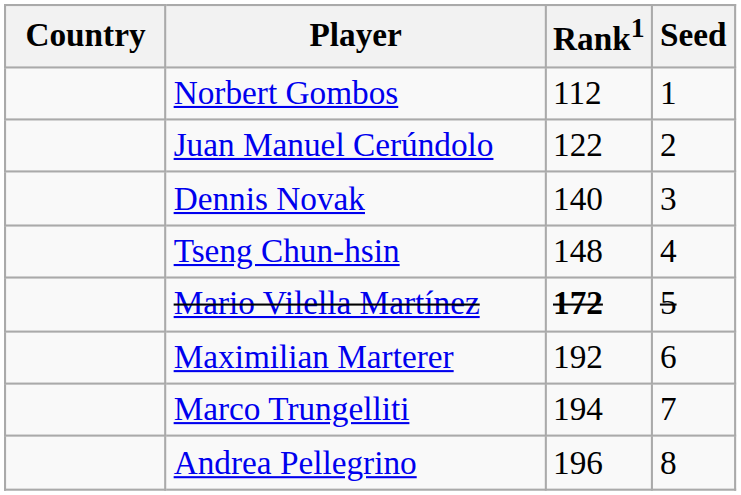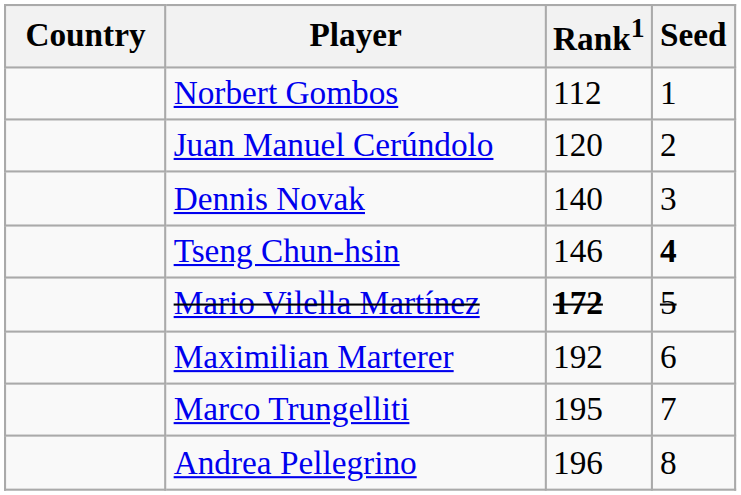Juan Manuel Cerúndolo | Rank1: 122 -> 120
Tseng Chun-hsin | Rank1: 148 -> 146
Tseng Chun-hsin | Seed: normal -> bold
Marco Trungelliti | Rank1: 194 -> 195
